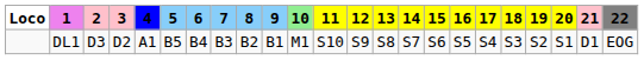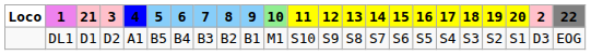columns swapped: 2 <-> 21
